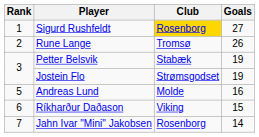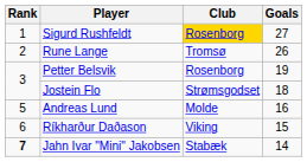Petter Belsvik | Club: Stabæk -> Rosenborg
Jostein Flo | Goals: 19 -> 18
Jahn Ivar "Mini" Jakobsen | Rank: normal -> bold
Jahn Ivar "Mini" Jakobsen | Club: Rosenborg -> Stabæk
